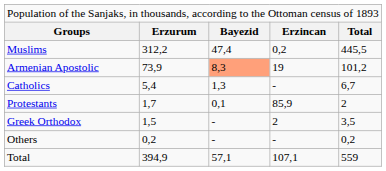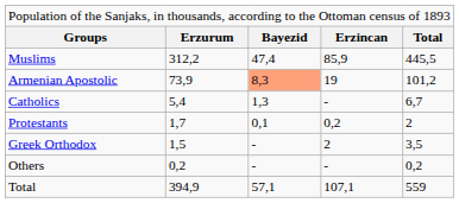Muslims | column 4: 0,2 -> 85,9
Protestants | column 4: 85,9 -> 0,2
